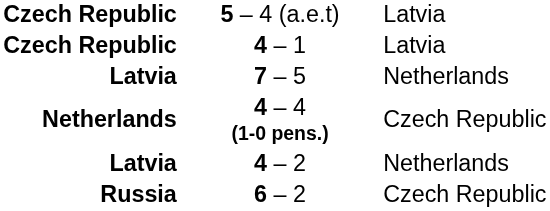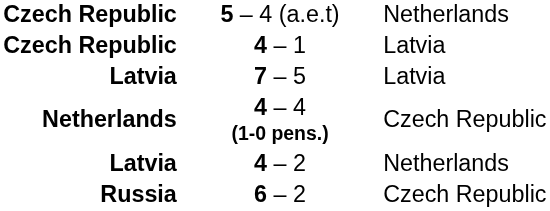5 – 4 (a.e.t) | column 3: Latvia -> Netherlands
7 – 5 | column 3: Netherlands -> Latvia
